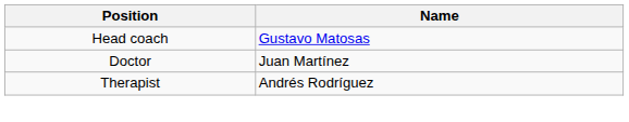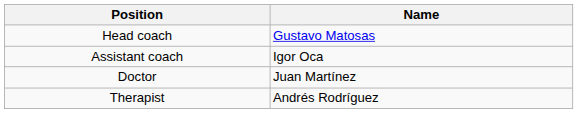+ row: Assistant coach | Igor Oca
